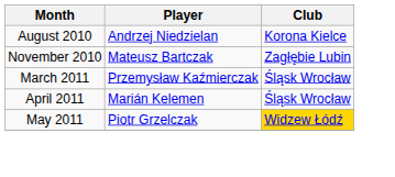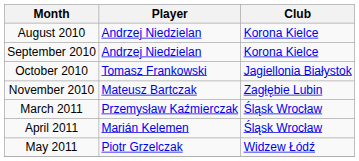+ row: September 2010 | Andrzej Niedzielan | Korona Kielce
+ row: October 2010 | Tomasz Frankowski | Jagiellonia Białystok
May 2011 | Club: gold background -> no background
